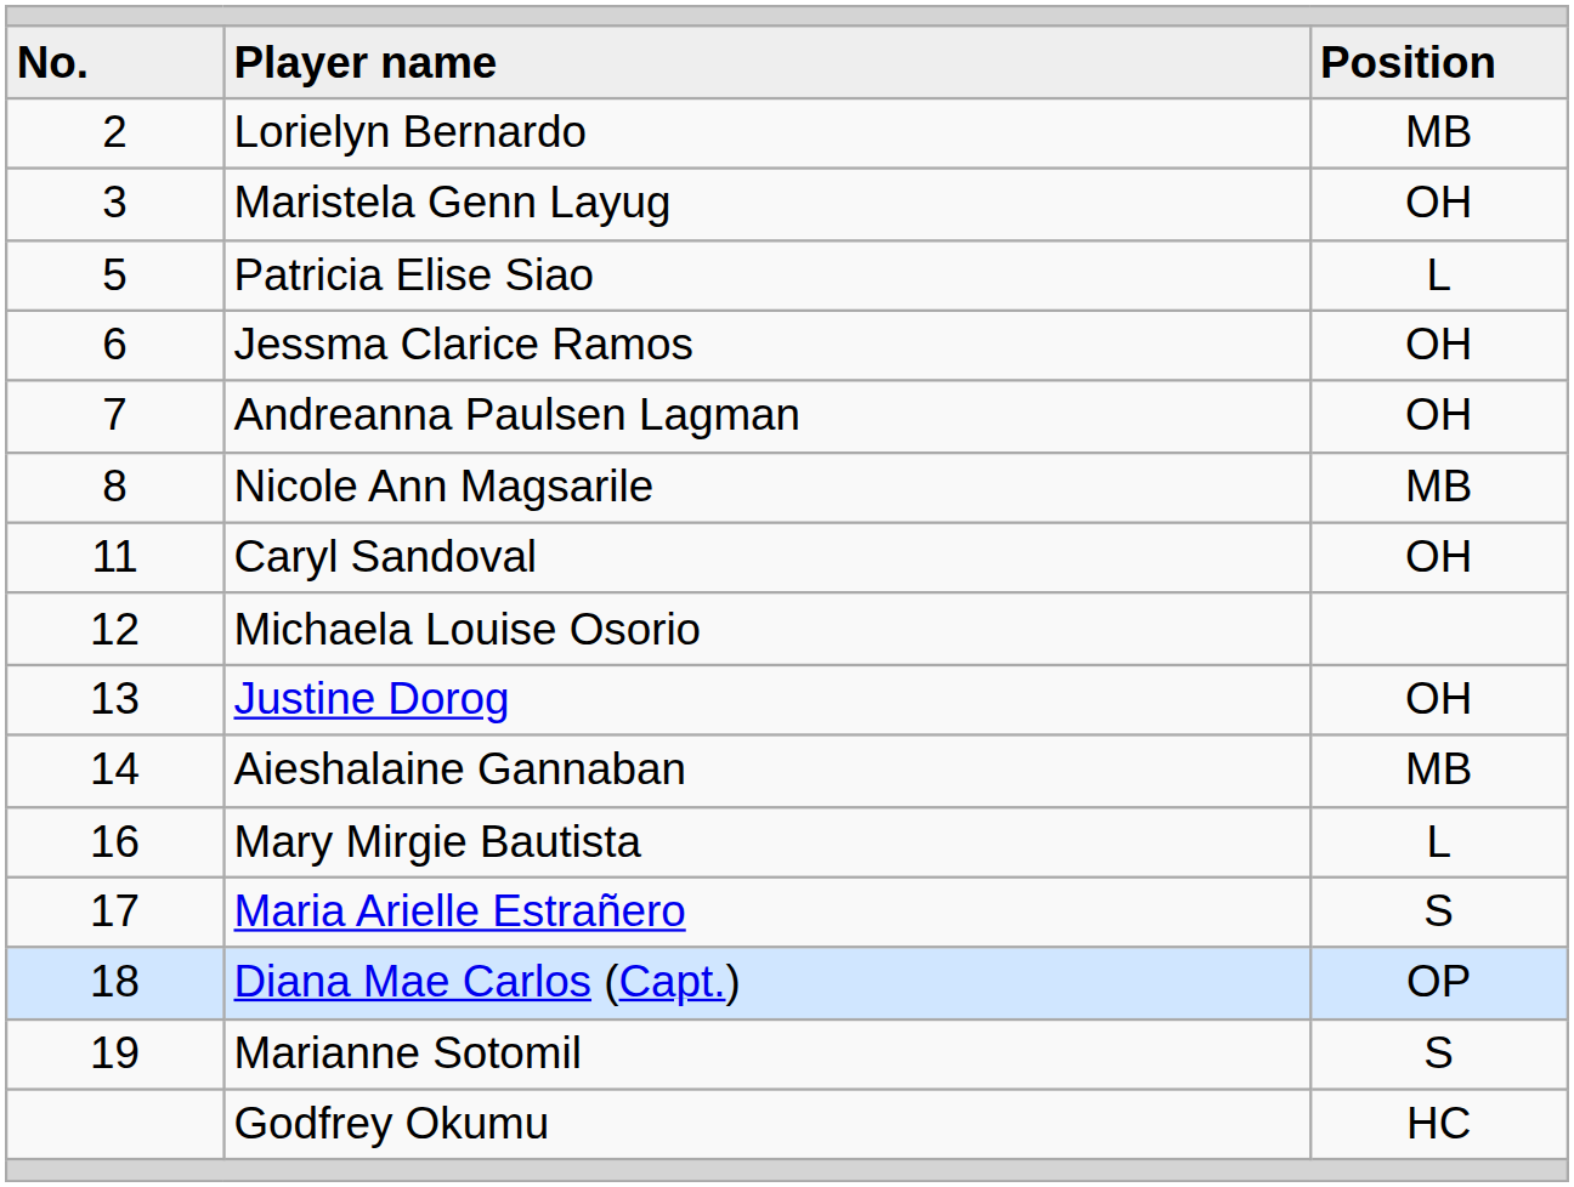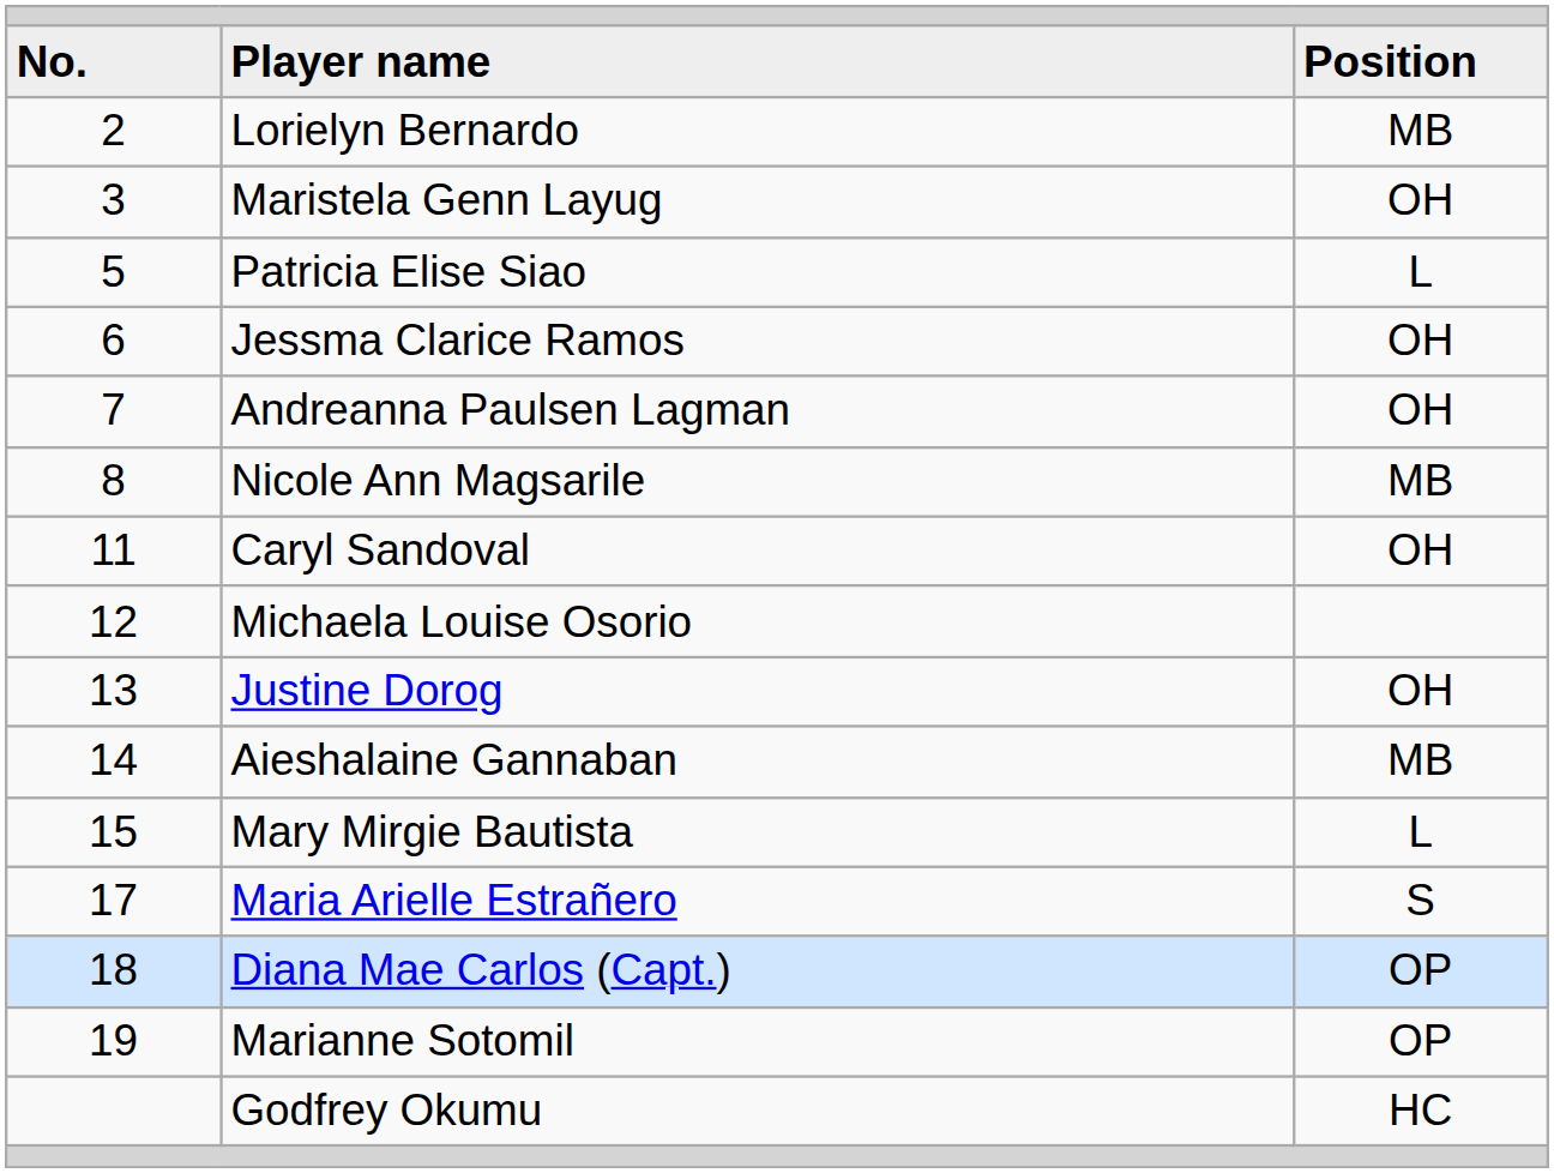Mary Mirgie Bautista | column 1: 16 -> 15
Marianne Sotomil | column 3: S -> OP
